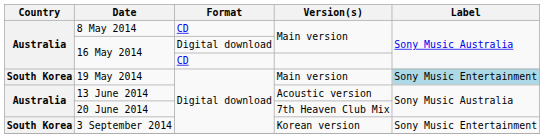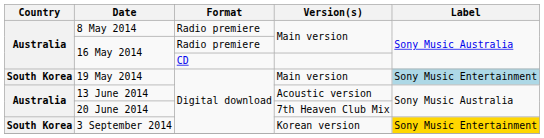8 May 2014 | Format: CD -> Radio premiere
16 May 2014 / Main version | Format: Digital download -> Radio premiere
3 September 2014 | Label: no background -> gold background
